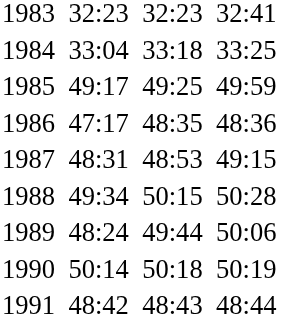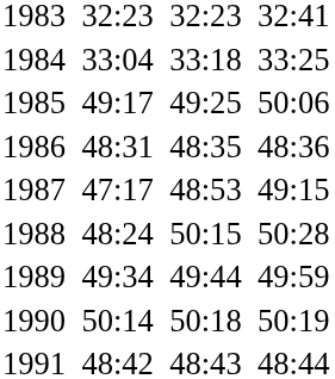1985 | column 7: 49:59 -> 50:06
1986 | column 3: 47:17 -> 48:31
1987 | column 3: 48:31 -> 47:17
1988 | column 3: 49:34 -> 48:24
1989 | column 3: 48:24 -> 49:34
1989 | column 7: 50:06 -> 49:59
